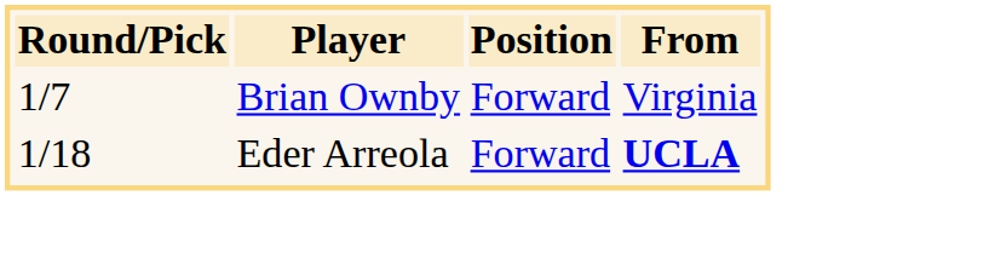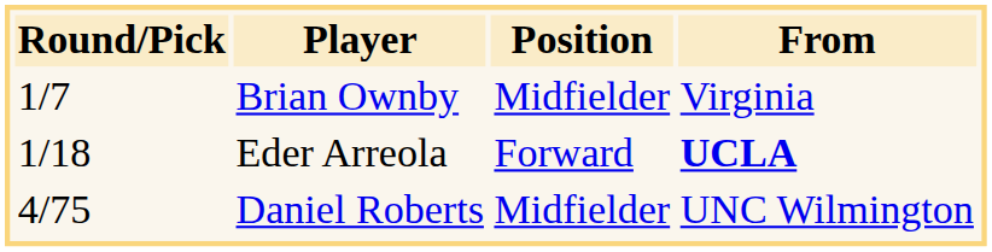Brian Ownby | Position: Forward -> Midfielder
+ row: 4/75 | Daniel Roberts | Midfielder | UNC Wilmington
